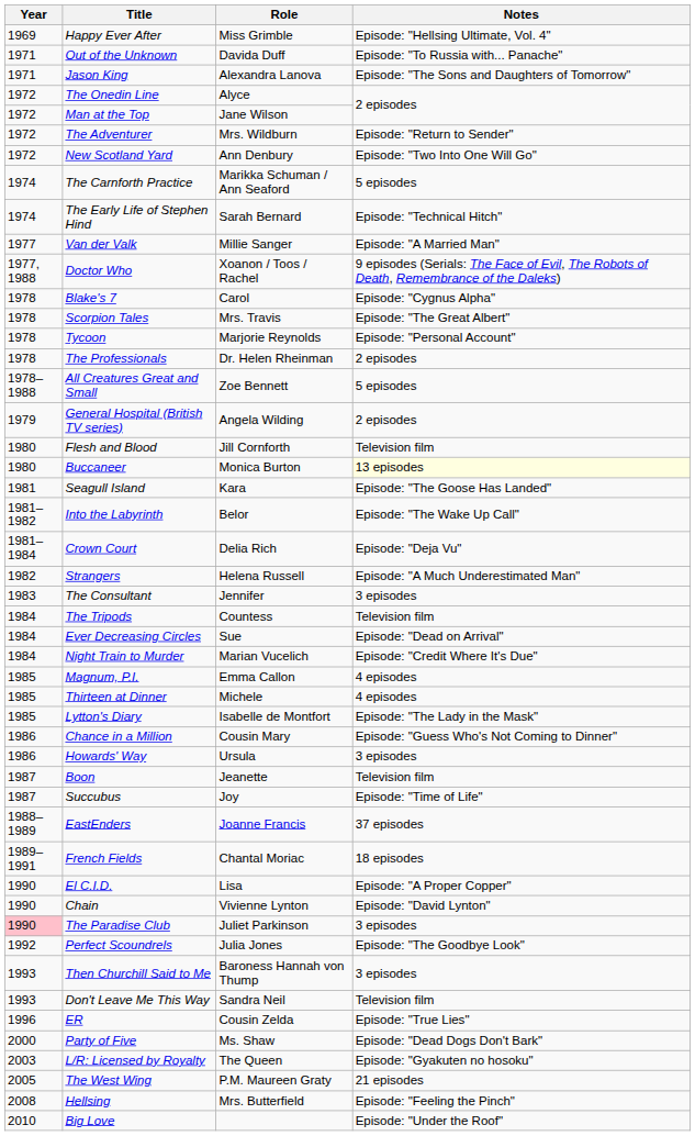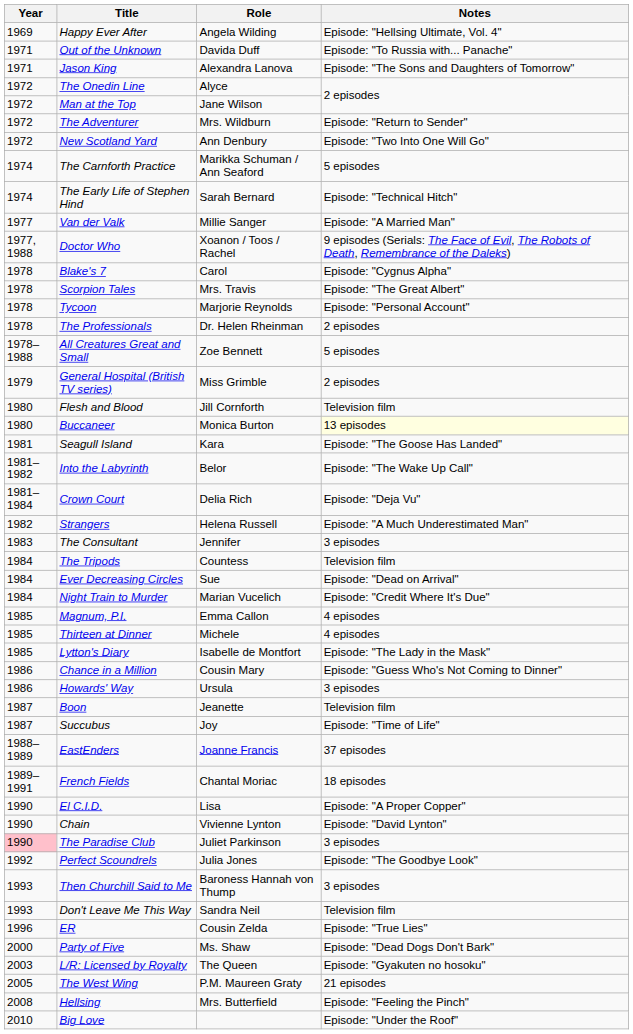Happy Ever After | Role: Miss Grimble -> Angela Wilding
General Hospital (British TV series) | Role: Angela Wilding -> Miss Grimble
